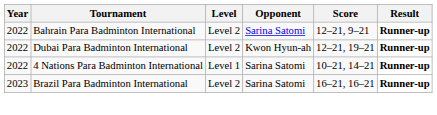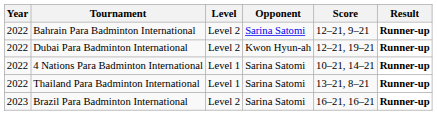+ row: 2022 | Thailand Para Badminton International | Level 1 | Sarina Satomi | 13–21, 8–21 | Runner-up
